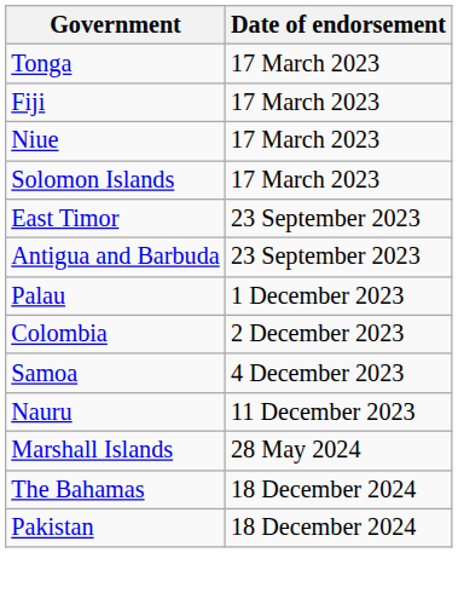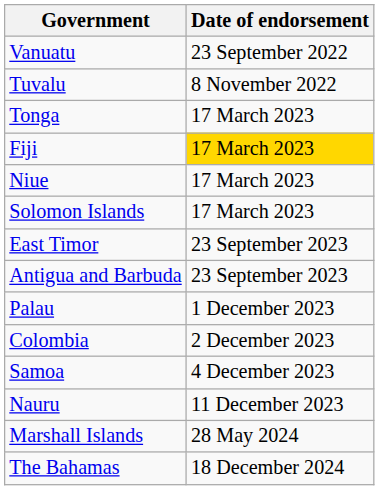+ row: Vanuatu | 23 September 2022
+ row: Tuvalu | 8 November 2022
Fiji | Date of endorsement: no background -> gold background
- row: Pakistan | 18 December 2024
